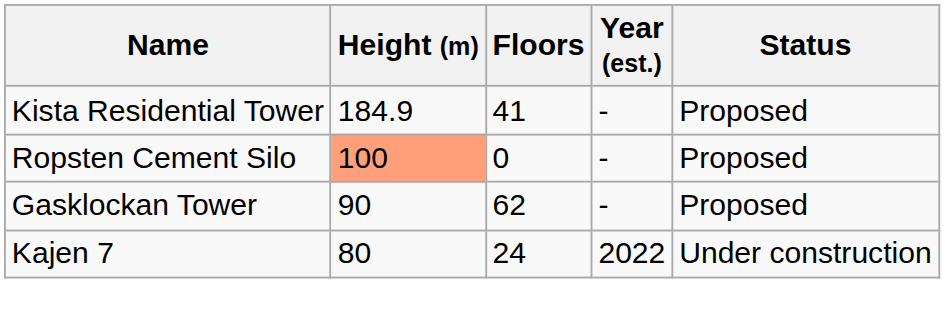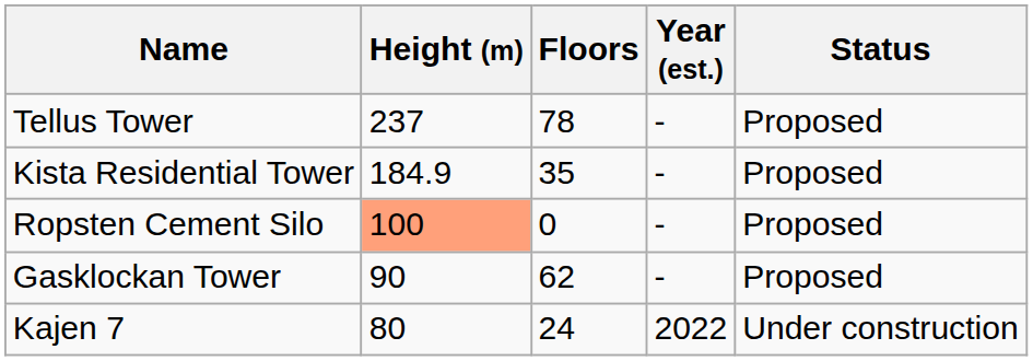+ row: Tellus Tower | 237 | 78 | - | Proposed
Kista Residential Tower | Floors: 41 -> 35
